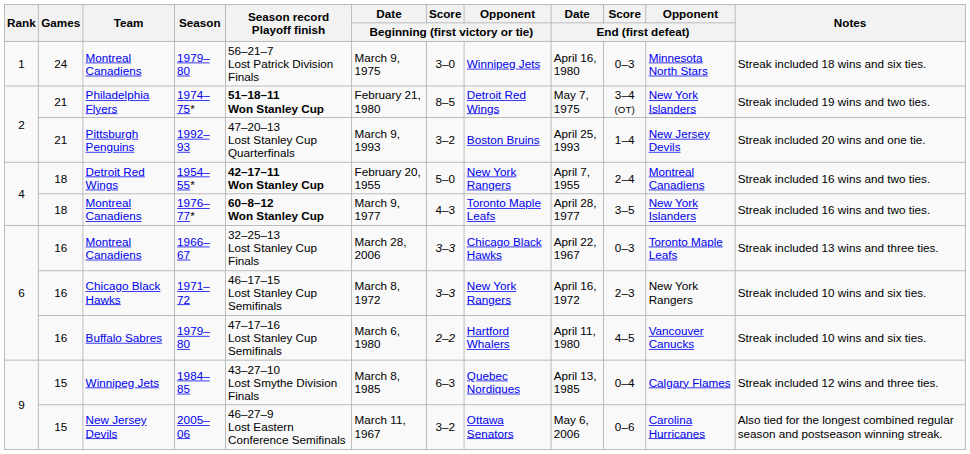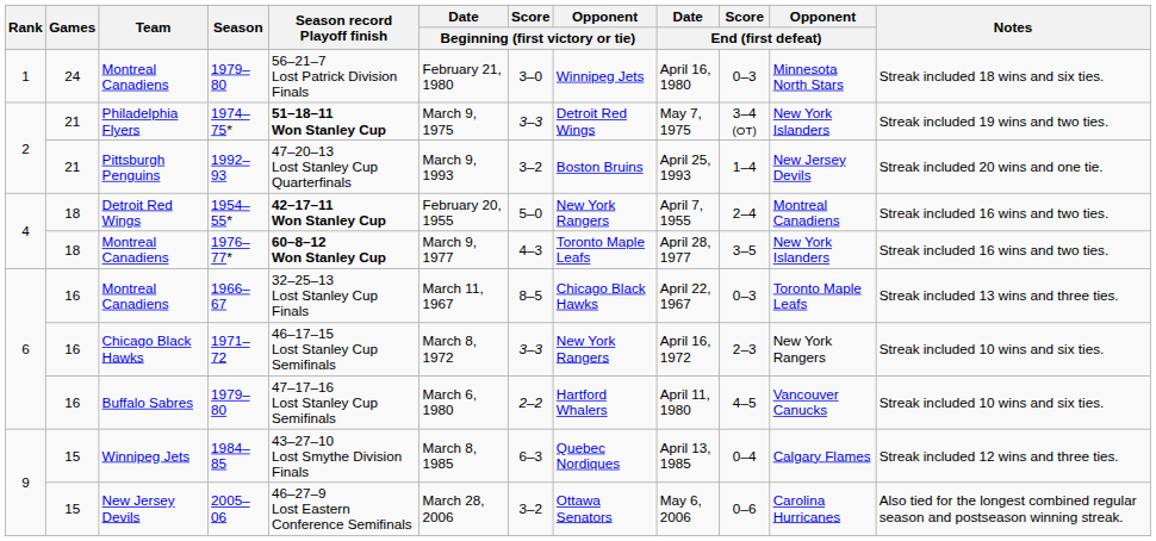Montreal Canadiens / 1979–80 | Date / Beginning (first victory or tie): March 9, 1975 -> February 21, 1980
1974–75* | Date / Beginning (first victory or tie): February 21, 1980 -> March 9, 1975
1974–75* | Score / Beginning (first victory or tie): 8–5 -> 3–3
1966–67 | Date / Beginning (first victory or tie): March 28, 2006 -> March 11, 1967
1966–67 | Score / Beginning (first victory or tie): 3–3 -> 8–5
2005–06 | Date / Beginning (first victory or tie): March 11, 1967 -> March 28, 2006
